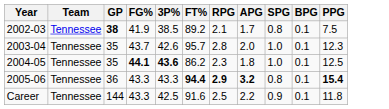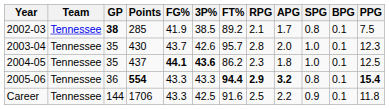+ column: Points | 285 | 430 | 437 | 554 | 1706
